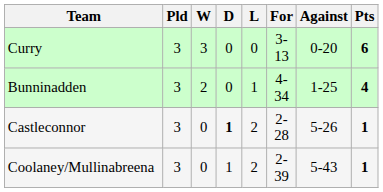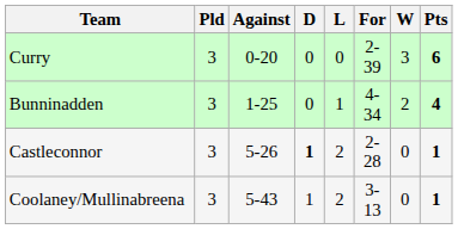columns swapped: W <-> Against
Curry | For: 3-13 -> 2-39
Coolaney/Mullinabreena | For: 2-39 -> 3-13
